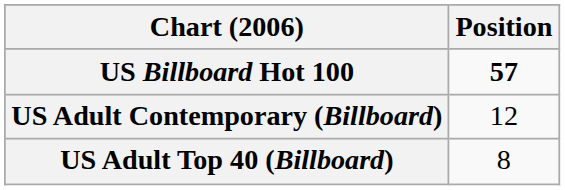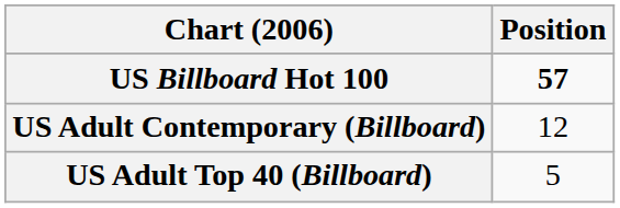US Adult Top 40 (Billboard) | Position: 8 -> 5
